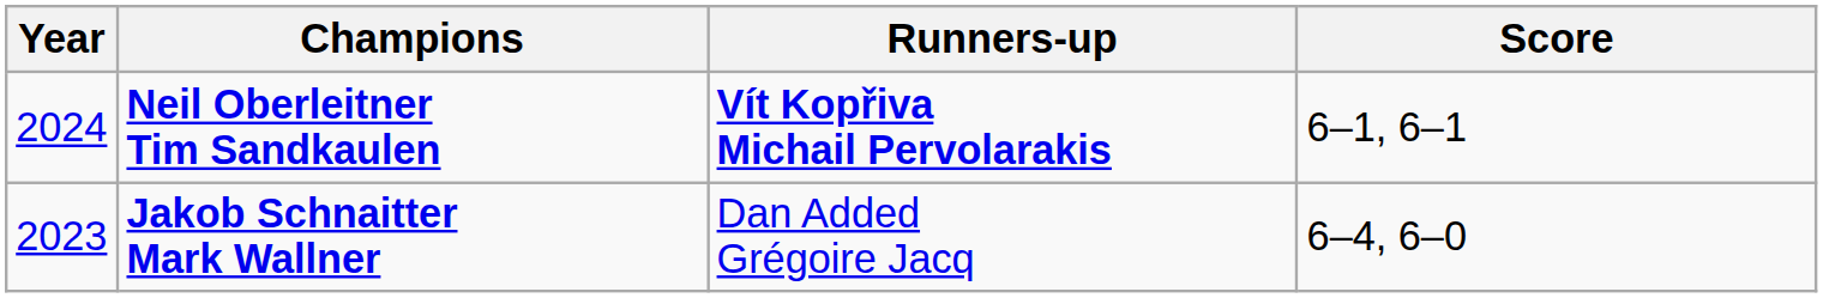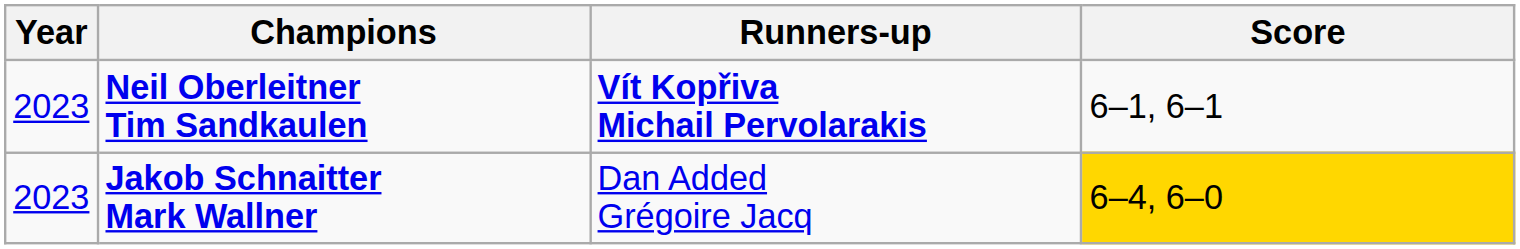Neil Oberleitner Tim Sandkaulen | Year: 2024 -> 2023
Jakob Schnaitter Mark Wallner | Score: no background -> gold background
